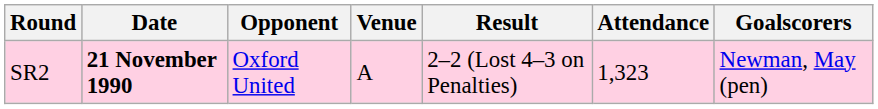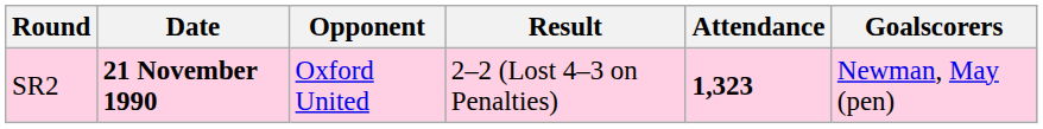- column: Venue | A
SR2 | Attendance: normal -> bold
